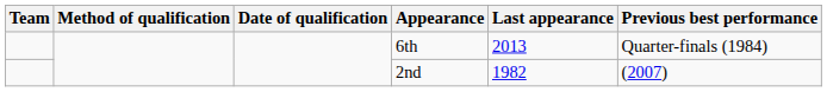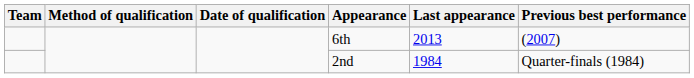6th | Previous best performance: Quarter-finals (1984) -> (2007)
2nd | Last appearance: 1982 -> 1984
2nd | Previous best performance: (2007) -> Quarter-finals (1984)
